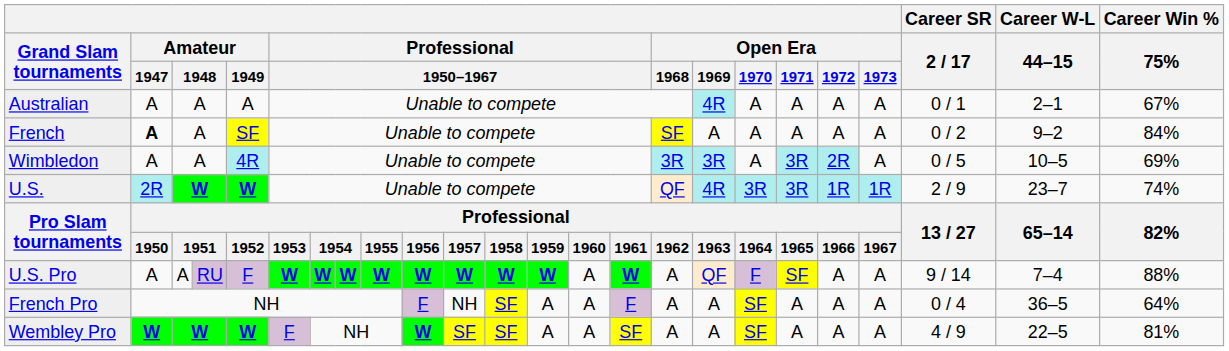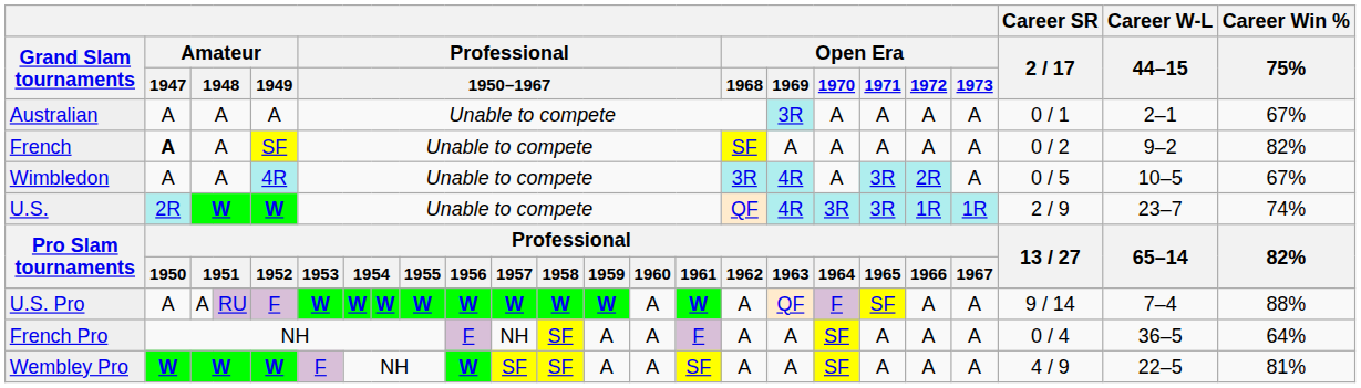Australian | Open Era / 1969: 4R -> 3R
French | Career Win % / 75%: 84% -> 82%
Wimbledon | Open Era / 1969: 3R -> 4R
Wimbledon | Career Win % / 75%: 69% -> 67%
